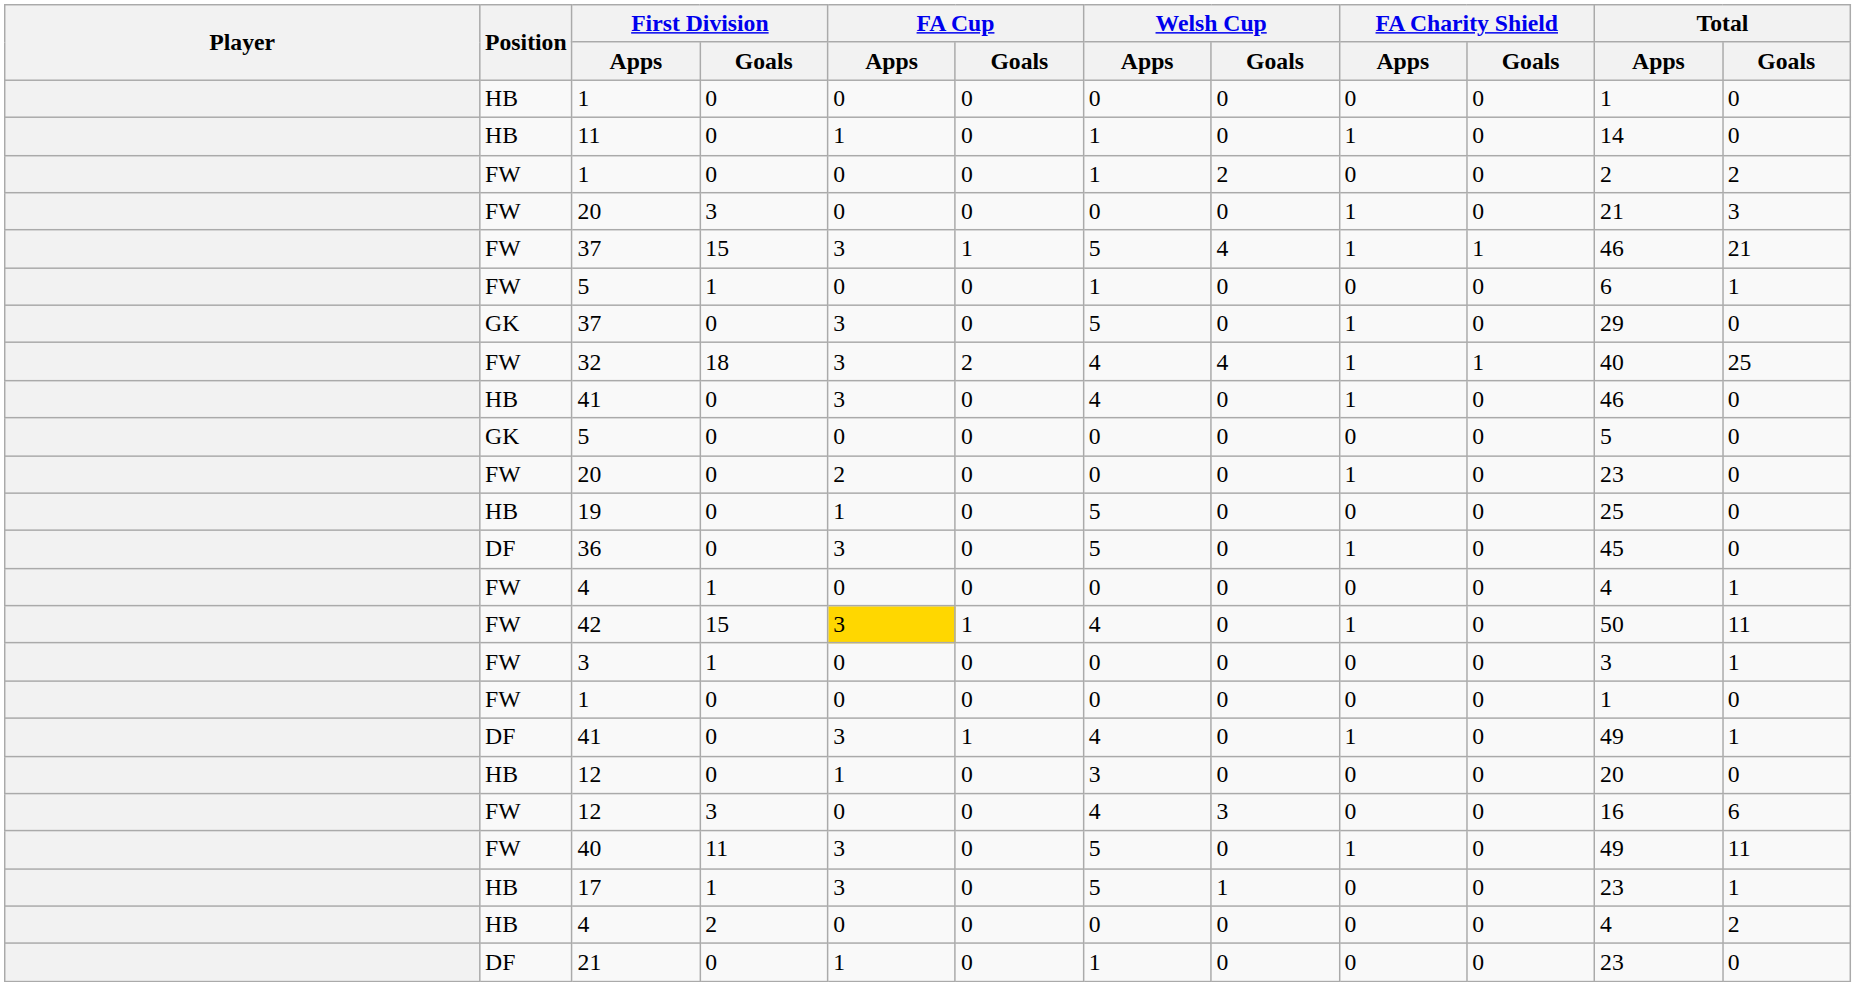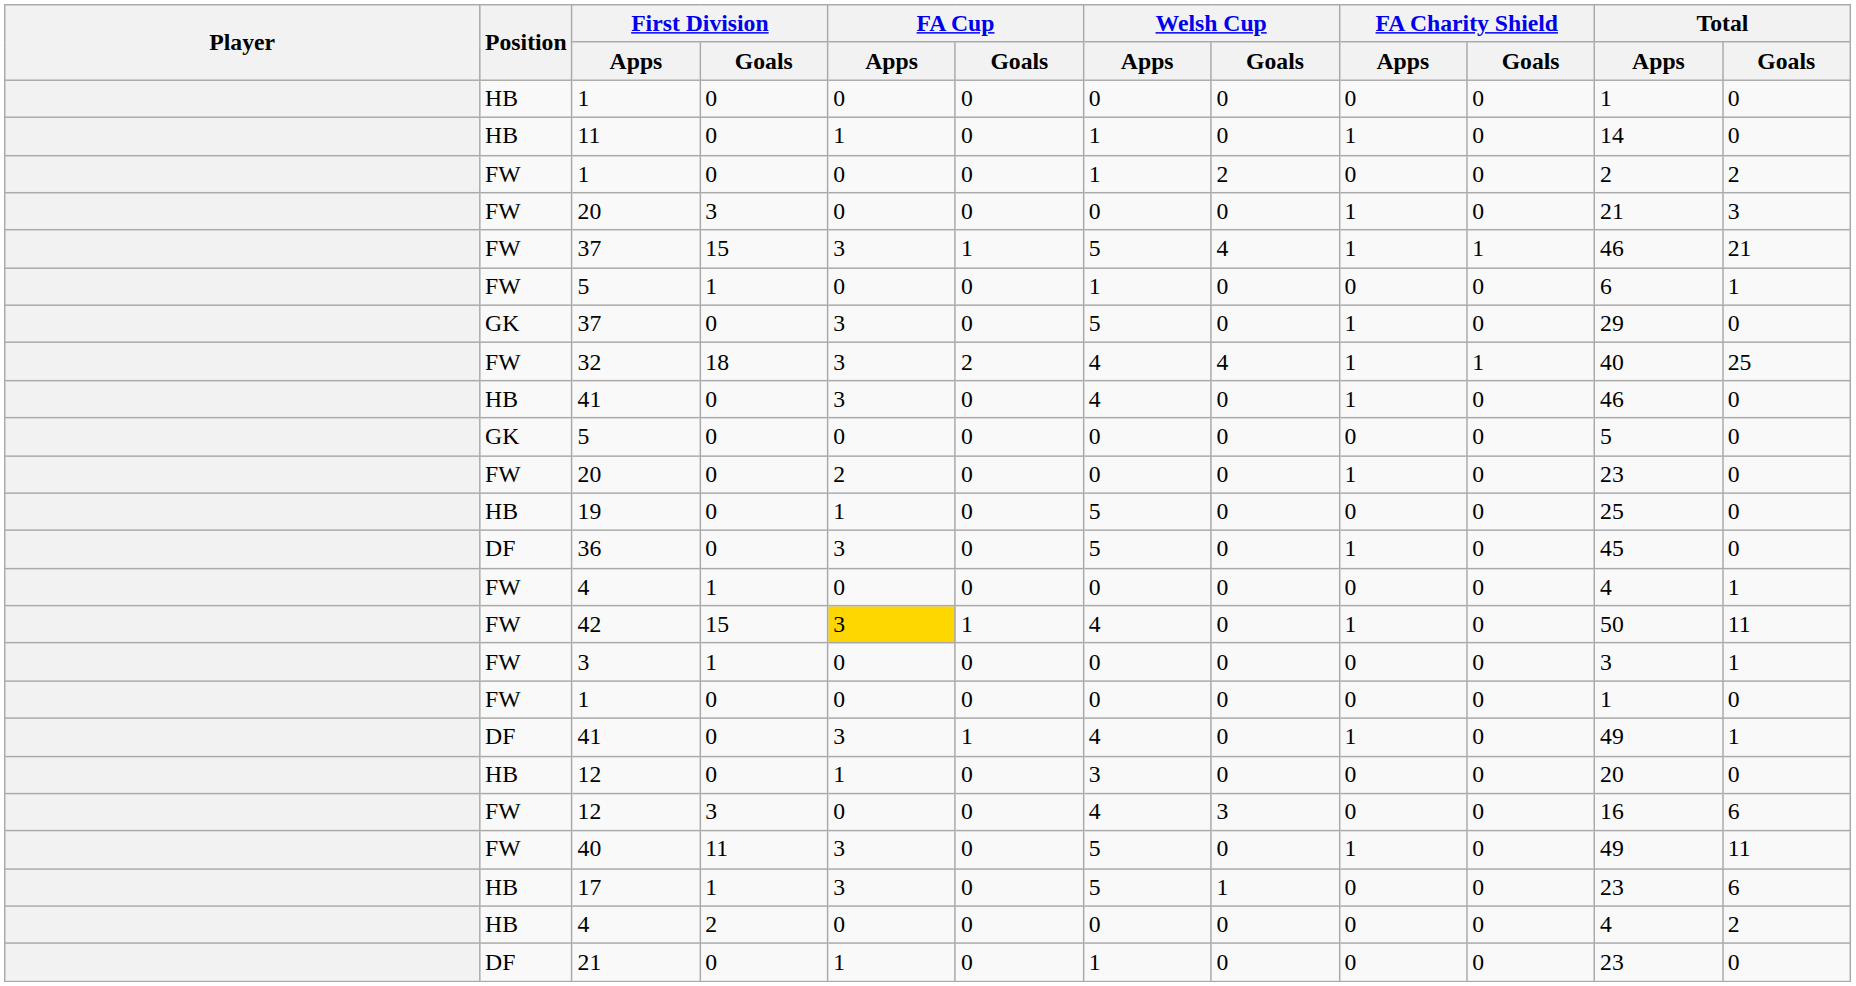17 | Total / Goals: 1 -> 6
